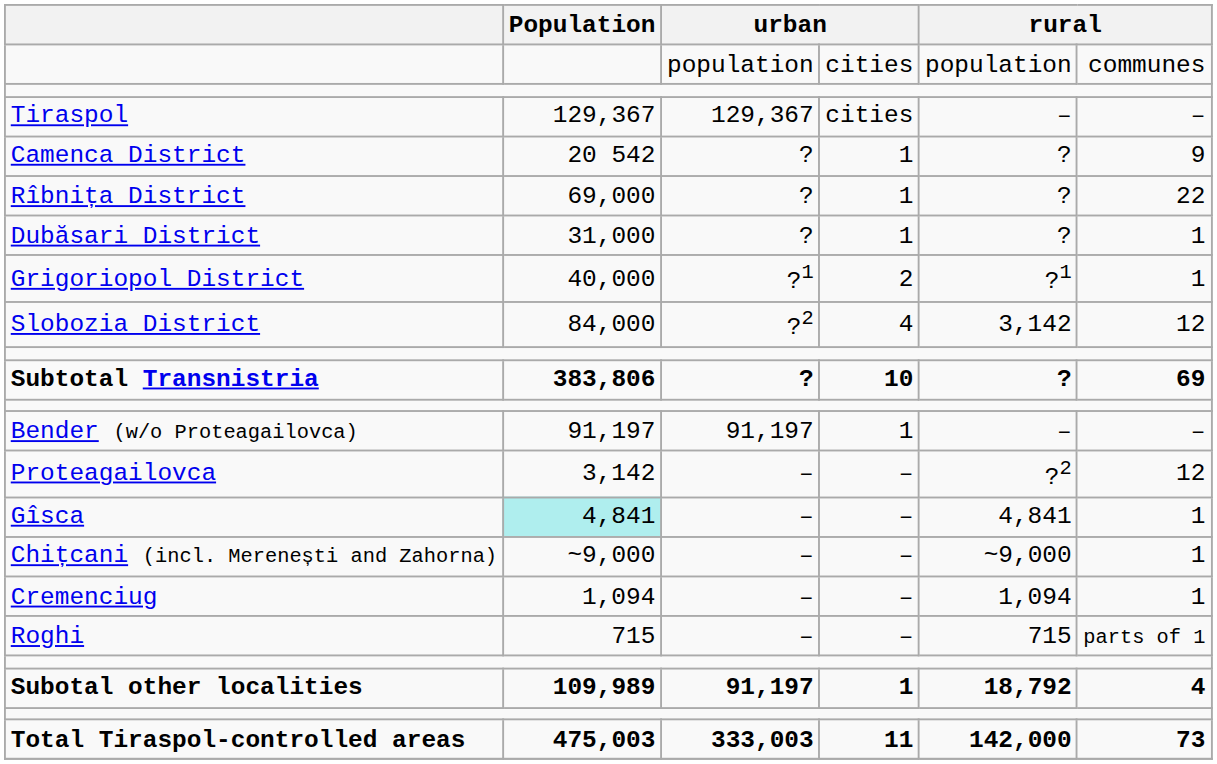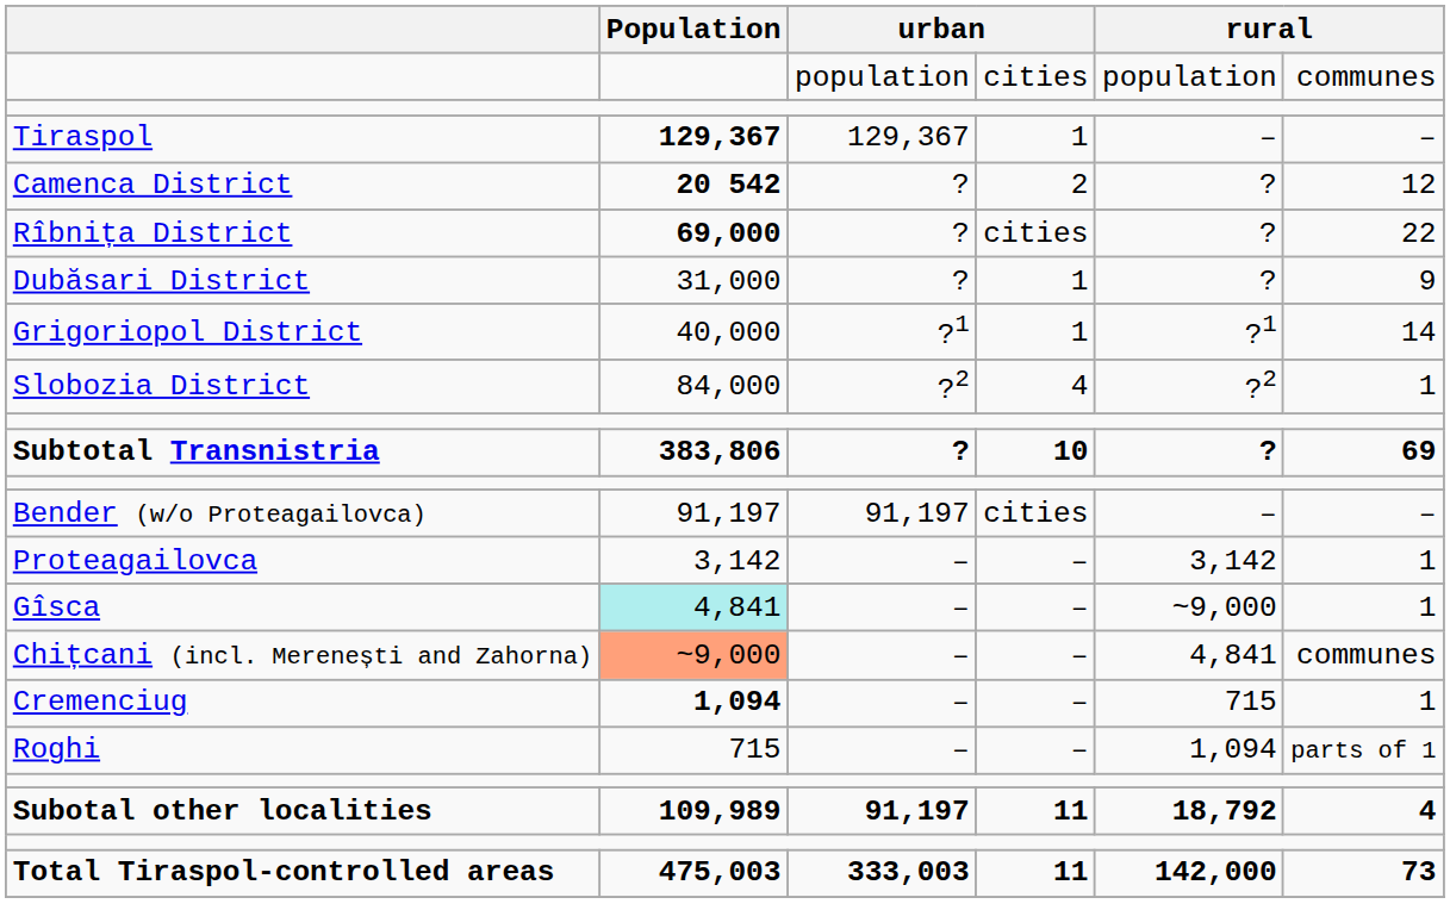Tiraspol | Population: normal -> bold
Tiraspol | column 4: cities -> 1
Camenca District | Population: normal -> bold
Camenca District | column 4: 1 -> 2
Camenca District | column 6: 9 -> 12
Rîbnița District | Population: normal -> bold
Rîbnița District | column 4: 1 -> cities
Dubăsari District | column 6: 1 -> 9
Grigoriopol District | column 4: 2 -> 1
Grigoriopol District | column 6: 1 -> 14
Slobozia District | column 5: 3,142 -> ?2
Slobozia District | column 6: 12 -> 1
Bender (w/o Proteagailovca) | column 4: 1 -> cities
Proteagailovca | column 5: ?2 -> 3,142
Proteagailovca | column 6: 12 -> 1
Gîsca | column 5: 4,841 -> ~9,000
Chițcani (incl. Merenești and Zahorna) | Population: no background -> lightsalmon background
Chițcani (incl. Merenești and Zahorna) | column 5: ~9,000 -> 4,841
Chițcani (incl. Merenești and Zahorna) | column 6: 1 -> communes
Cremenciug | Population: normal -> bold
Cremenciug | column 5: 1,094 -> 715
Roghi | column 5: 715 -> 1,094
Subotal other localities | column 4: 1 -> 11
